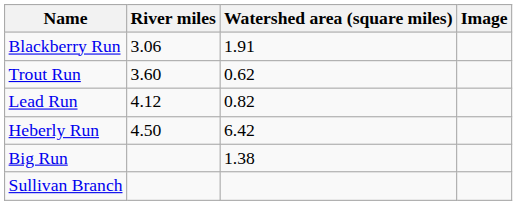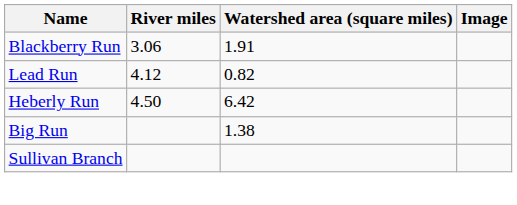- row: Trout Run | 3.60 | 0.62
